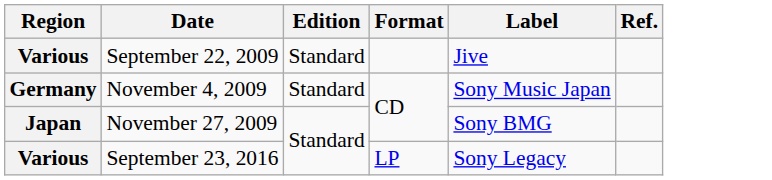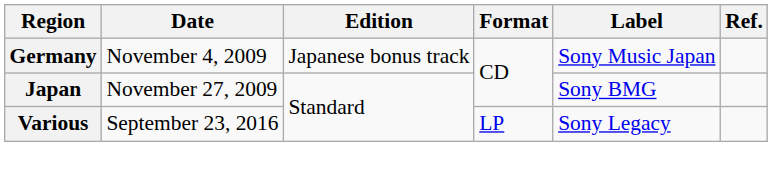- row: Various | September 22, 2009 | Standard | Jive
November 4, 2009 | Edition: Standard -> Japanese bonus track
